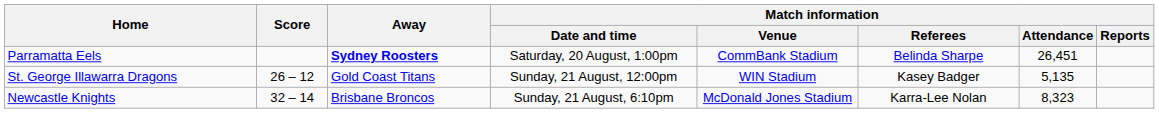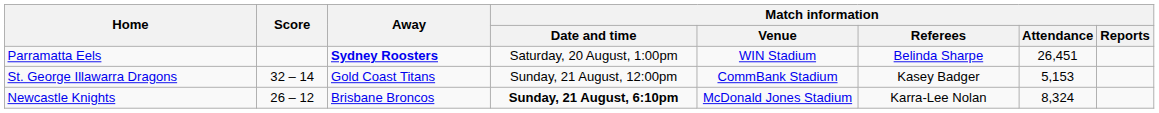Parramatta Eels | Match information / Venue: CommBank Stadium -> WIN Stadium
St. George Illawarra Dragons | Score: 26 – 12 -> 32 – 14
St. George Illawarra Dragons | Match information / Venue: WIN Stadium -> CommBank Stadium
St. George Illawarra Dragons | Match information / Attendance: 5,135 -> 5,153
Newcastle Knights | Score: 32 – 14 -> 26 – 12
Newcastle Knights | Match information / Date and time: normal -> bold
Newcastle Knights | Match information / Attendance: 8,323 -> 8,324
